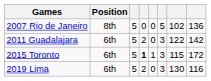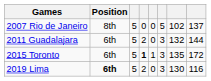2007 Rio de Janeiro | column 8: 136 -> 137
2011 Guadalajara | column 7: 122 -> 132
2011 Guadalajara | column 8: 142 -> 144
2015 Toronto | column 7: 115 -> 135
2019 Lima | Position: normal -> bold
